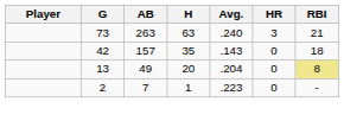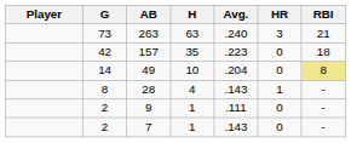157 | Avg.: .143 -> .223
49 | G: 13 -> 14
49 | H: 20 -> 10
+ row: 8 | 28 | 4 | .143 | 1 | -
+ row: 2 | 9 | 1 | .111 | 0 | -
7 | Avg.: .223 -> .143
